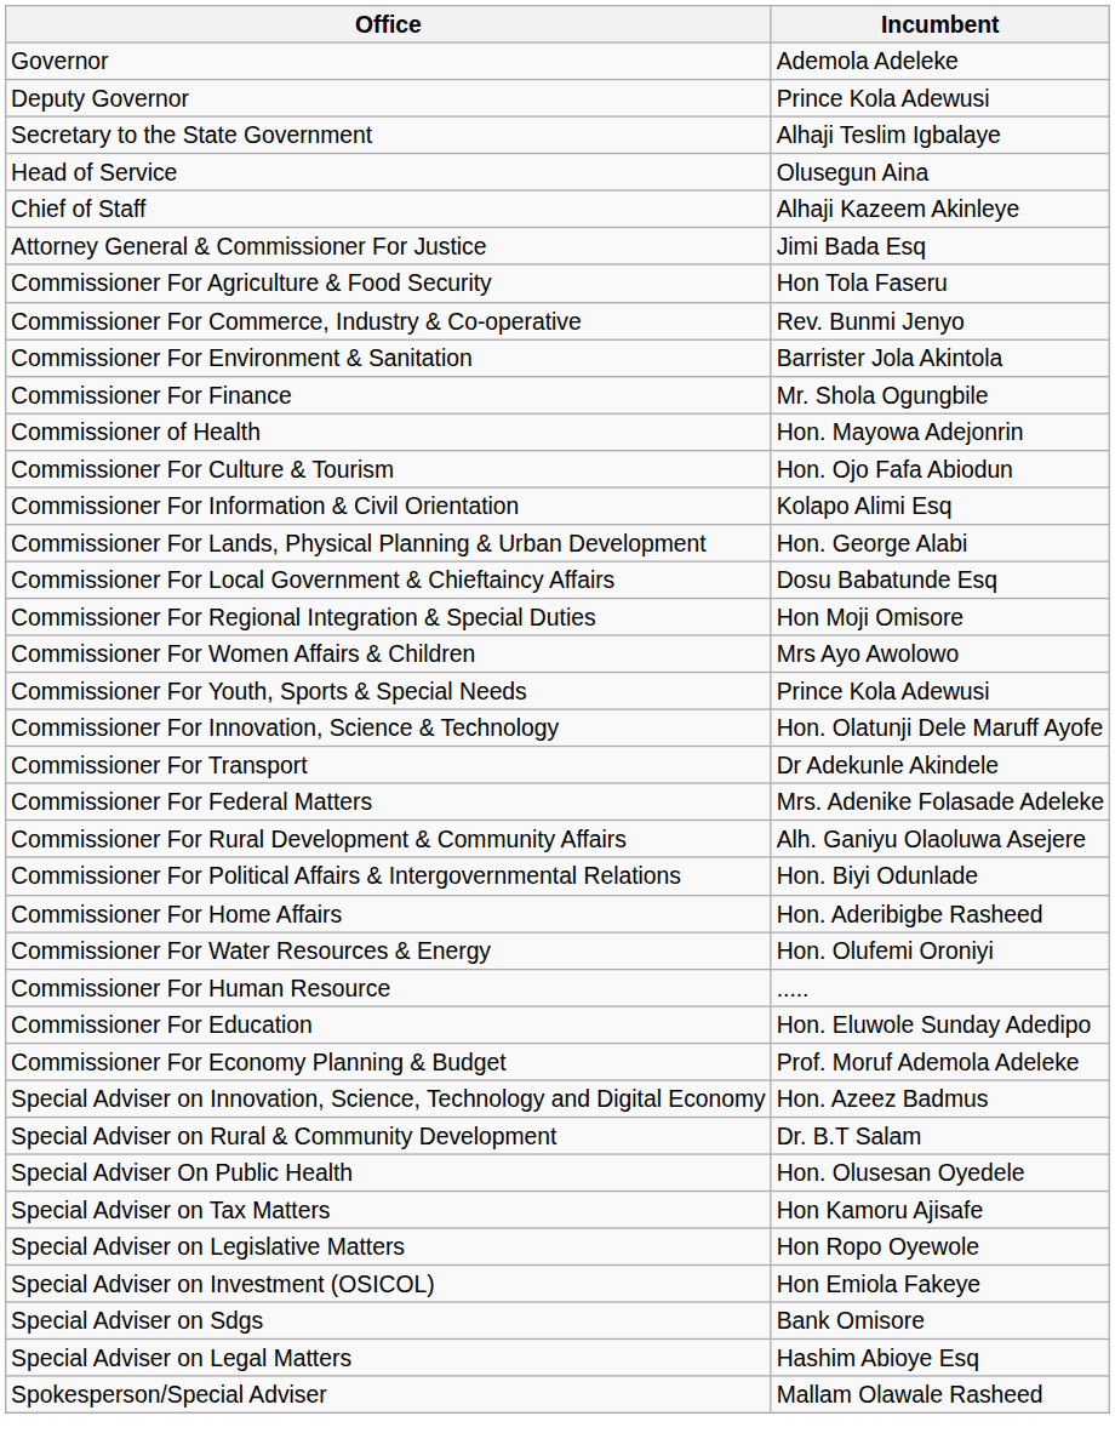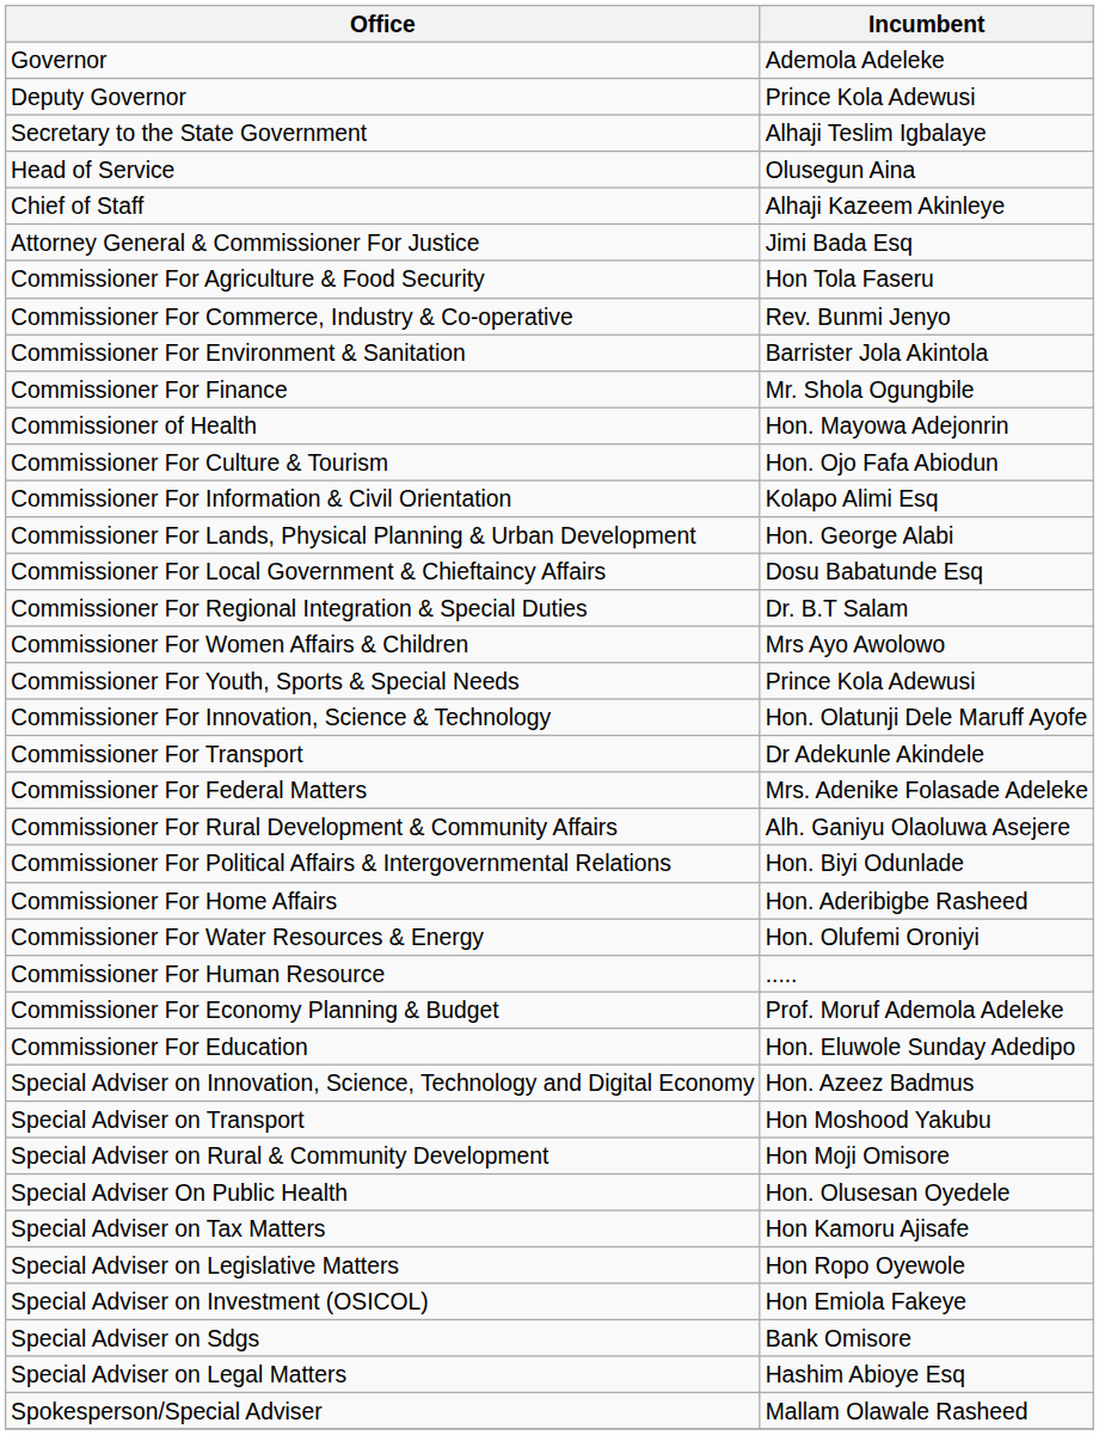Commissioner For Regional Integration & Special Duties | Incumbent: Hon Moji Omisore -> Dr. B.T Salam
rows swapped: Commissioner For Economy Planning & Budget <-> Commissioner For Education
+ row: Special Adviser on Transport | Hon Moshood Yakubu
Special Adviser on Rural & Community Development | Incumbent: Dr. B.T Salam -> Hon Moji Omisore
